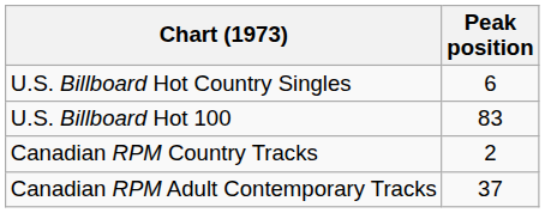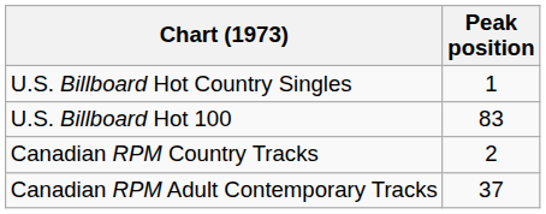U.S. Billboard Hot Country Singles | Peak position: 6 -> 1
